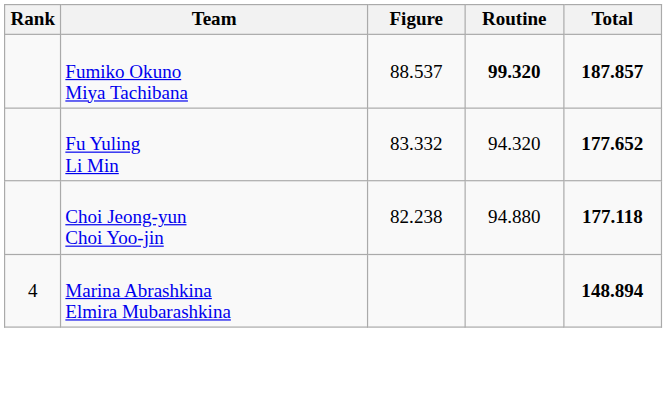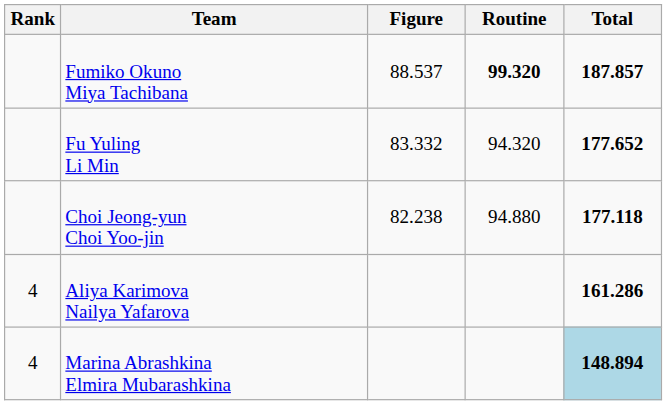+ row: 4 | Aliya Karimova Nailya Yafarova | 161.286
Marina Abrashkina Elmira Mubarashkina | Total: no background -> lightblue background
